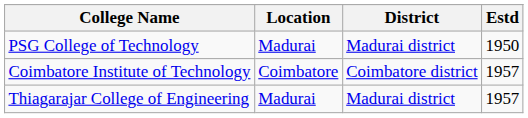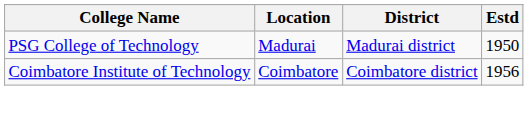Coimbatore Institute of Technology | Estd: 1957 -> 1956
- row: Thiagarajar College of Engineering | Madurai | Madurai district | 1957
